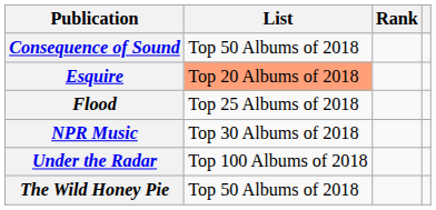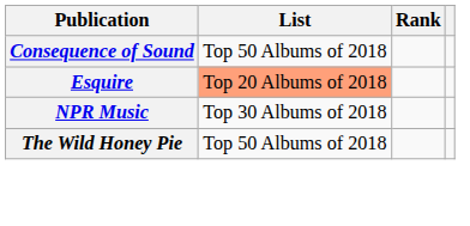- row: Flood | Top 25 Albums of 2018
- row: Under the Radar | Top 100 Albums of 2018
